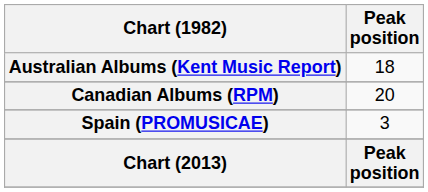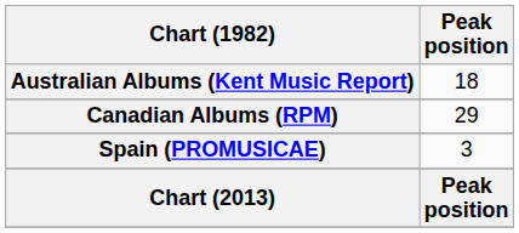Canadian Albums (RPM) | Peak position: 20 -> 29
